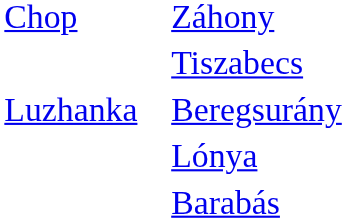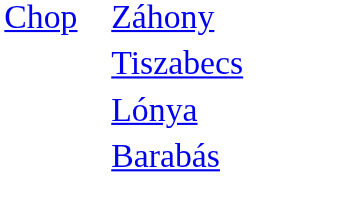- row: Luzhanka | Beregsurány
